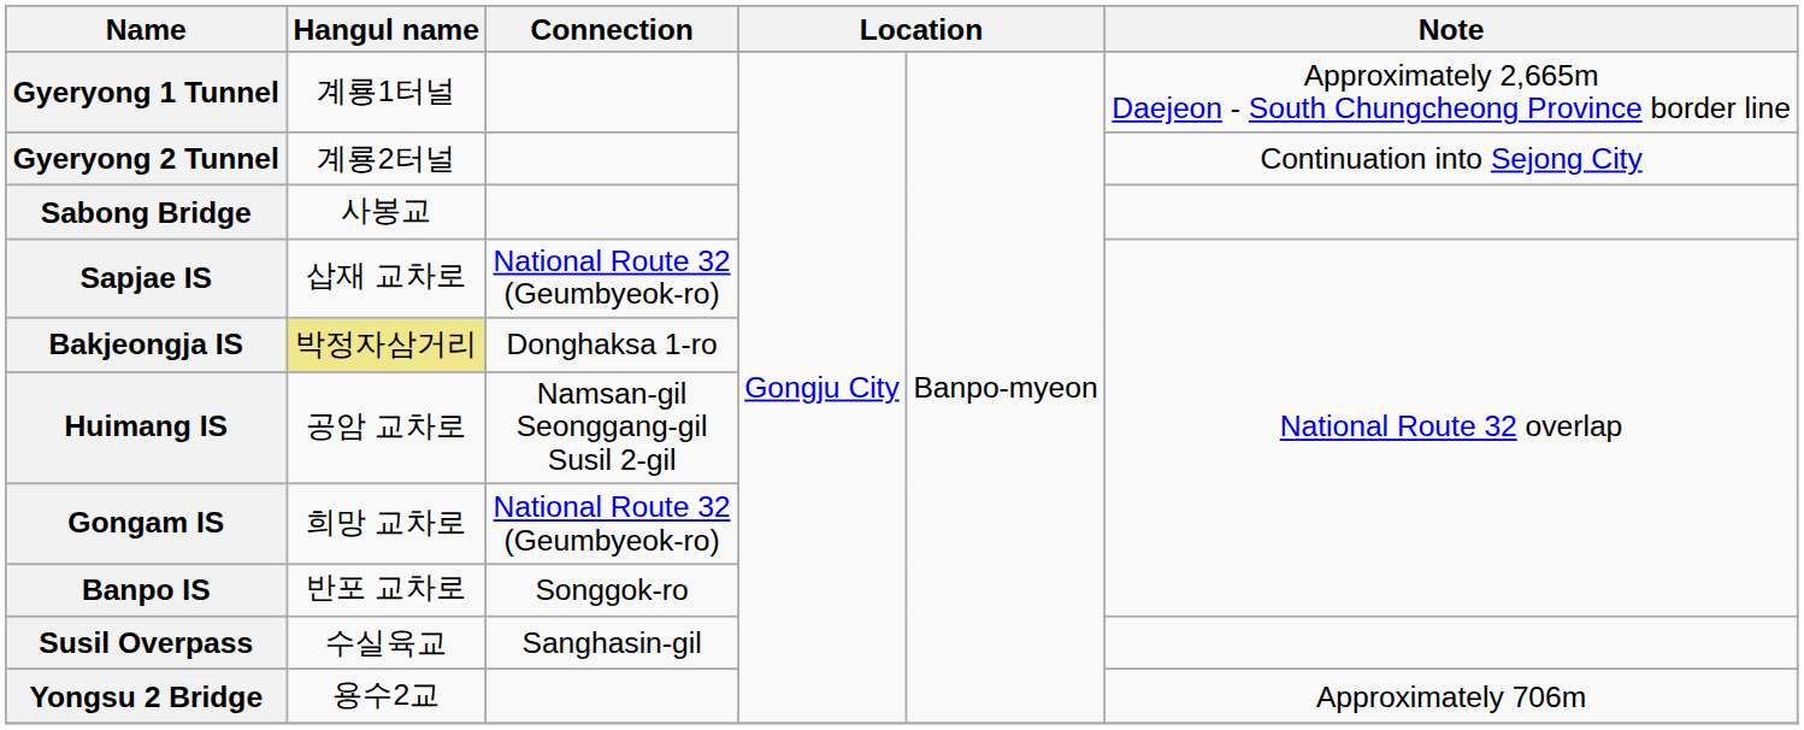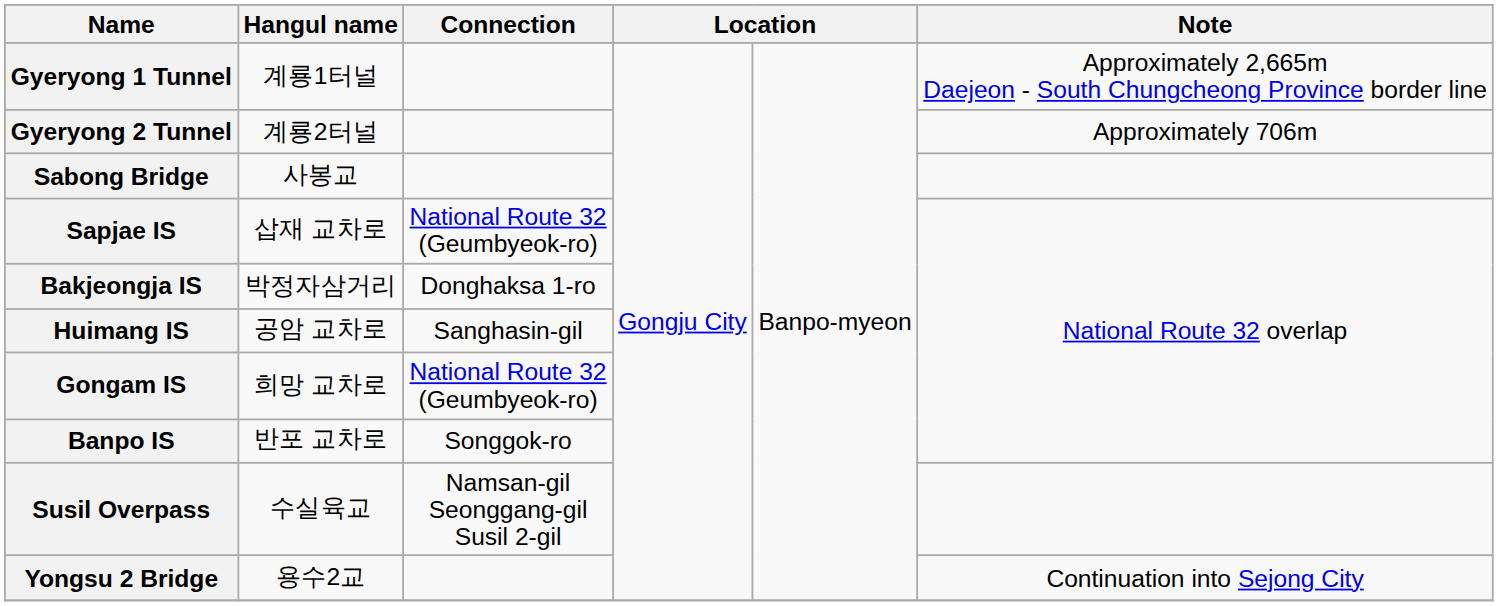Gyeryong 2 Tunnel | Note: Continuation into Sejong City -> Approximately 706m
Bakjeongja IS | Hangul name: khaki background -> no background
Huimang IS | Connection: Namsan-gil Seonggang-gil Susil 2-gil -> Sanghasin-gil
Susil Overpass | Connection: Sanghasin-gil -> Namsan-gil Seonggang-gil Susil 2-gil
Yongsu 2 Bridge | Note: Approximately 706m -> Continuation into Sejong City
